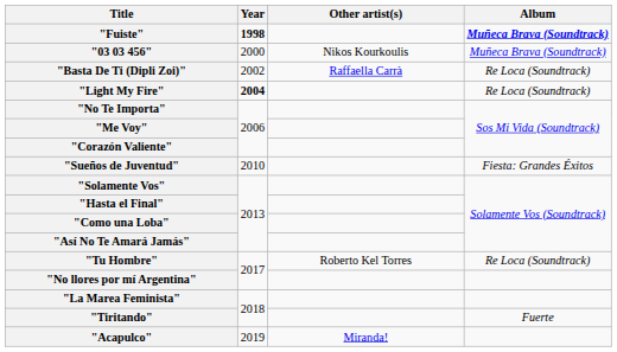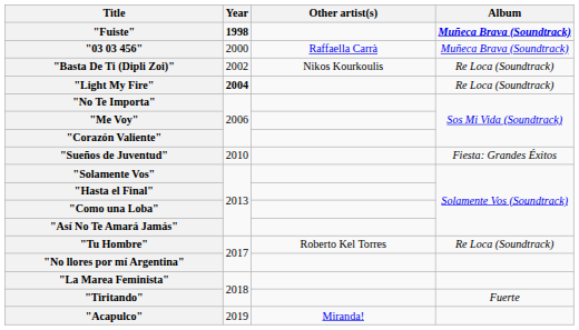"03 03 456" | Other artist(s): Nikos Kourkoulis -> Raffaella Carrà
"Basta De Ti (Dipli Zoi)" | Other artist(s): Raffaella Carrà -> Nikos Kourkoulis
